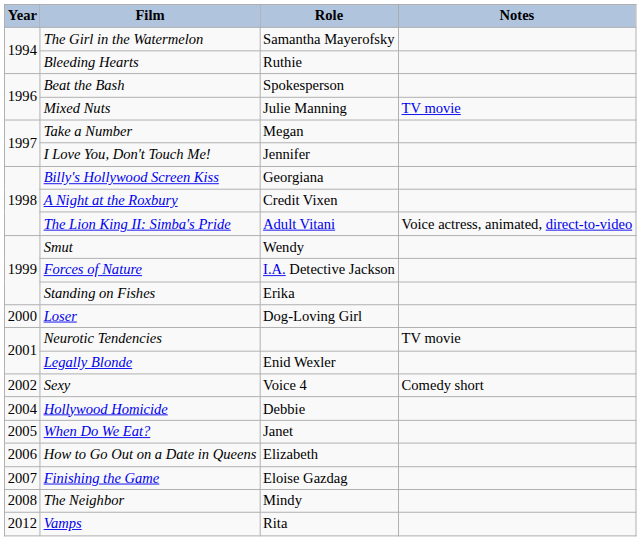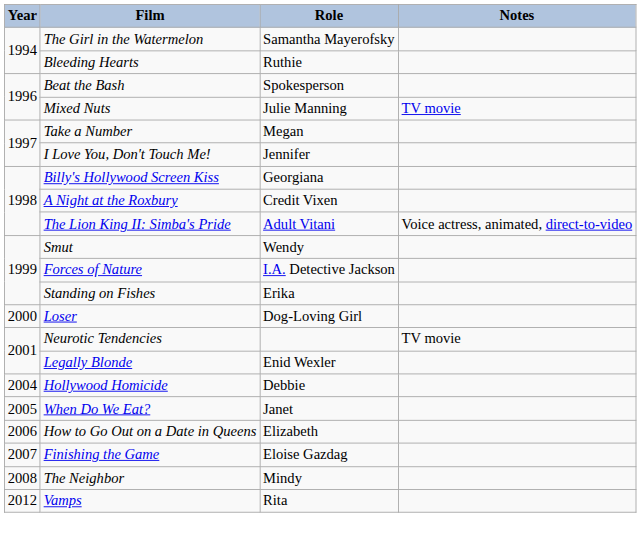- row: 2002 | Sexy | Voice 4 | Comedy short
